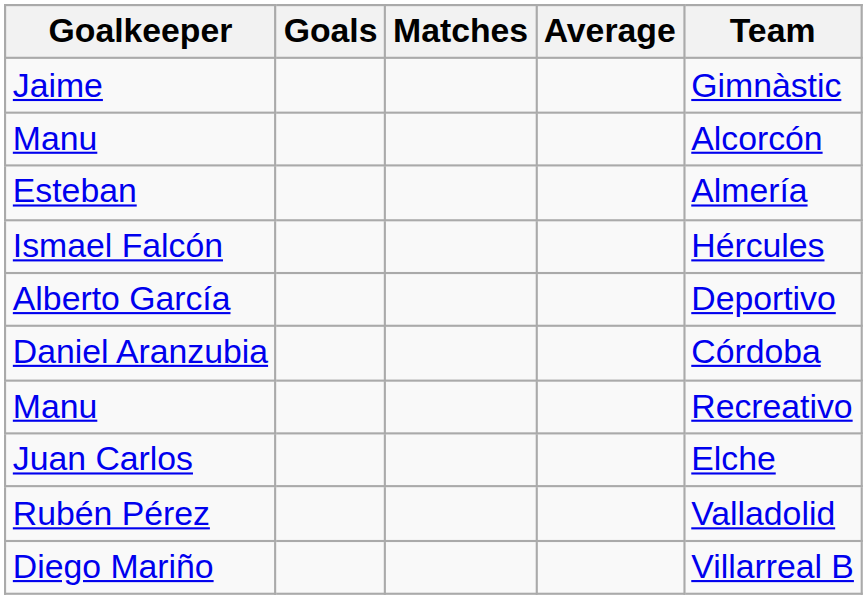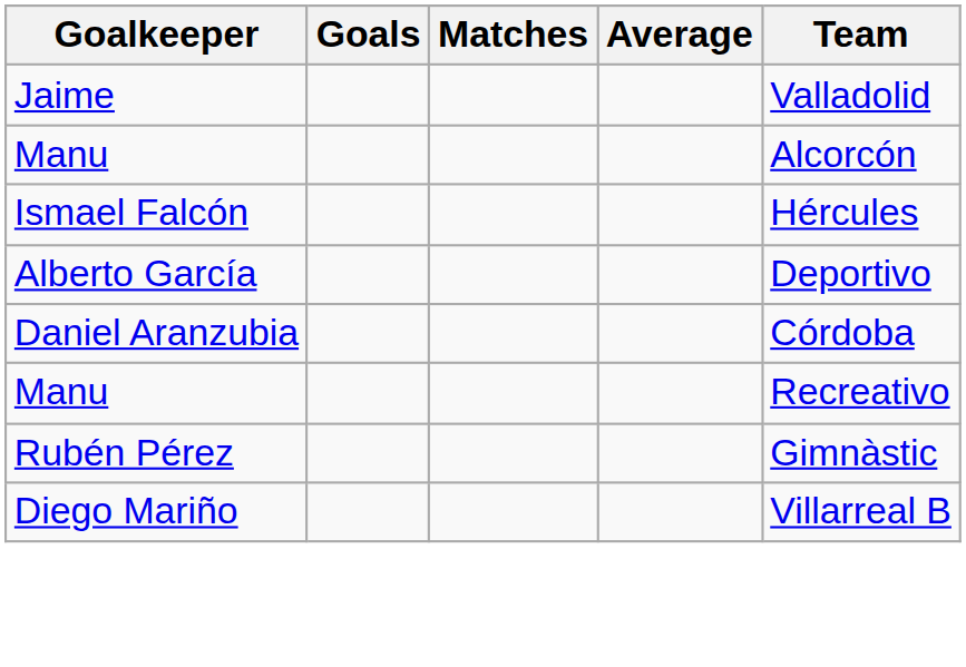Jaime | Team: Gimnàstic -> Valladolid
- row: Esteban | Almería
- row: Juan Carlos | Elche
Rubén Pérez | Team: Valladolid -> Gimnàstic
